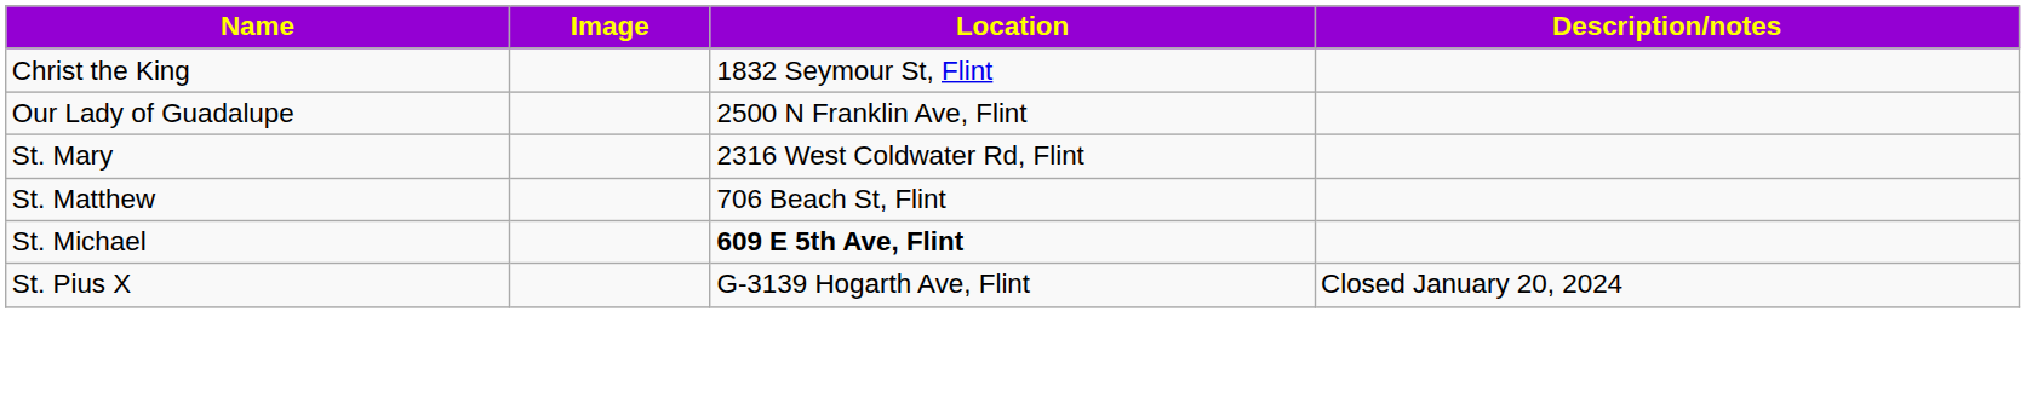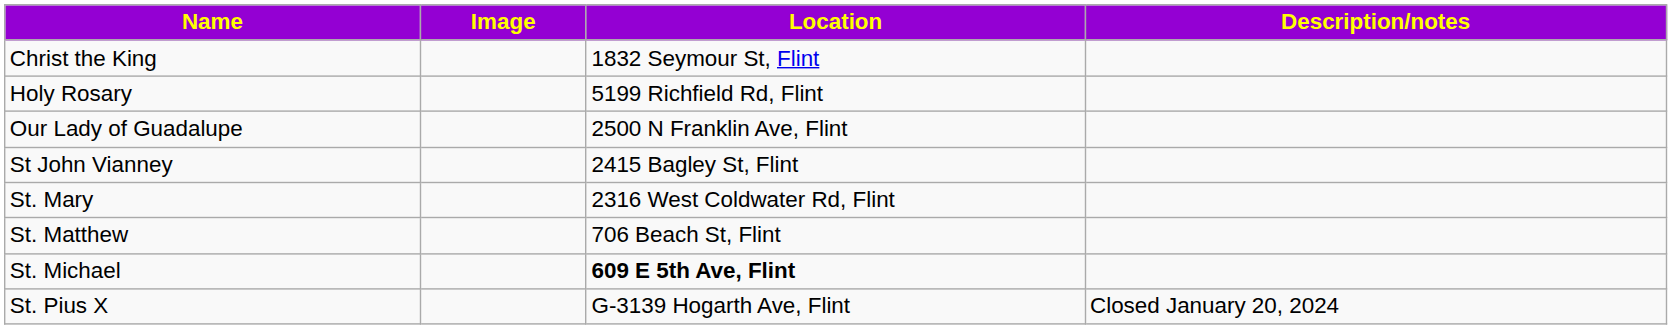+ row: Holy Rosary | 5199 Richfield Rd, Flint
+ row: St John Vianney | 2415 Bagley St, Flint
